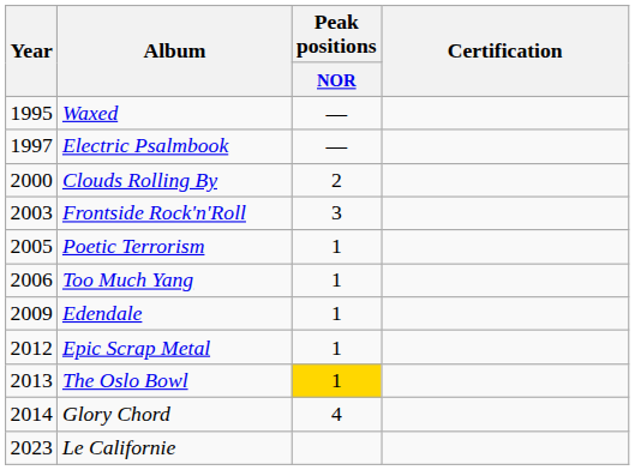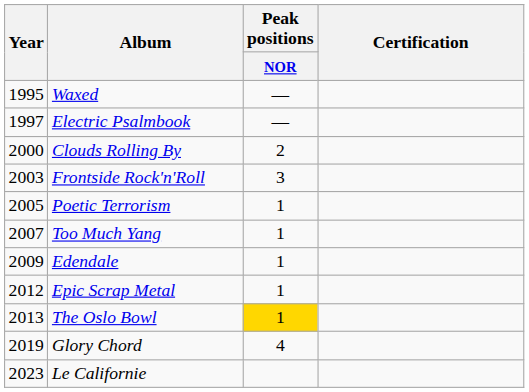Too Much Yang | Year: 2006 -> 2007
Glory Chord | Year: 2014 -> 2019
